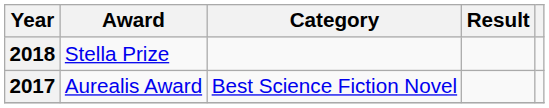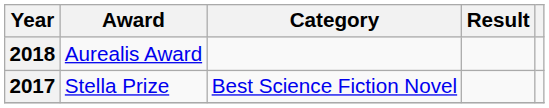2018 | Award: Stella Prize -> Aurealis Award
2017 | Award: Aurealis Award -> Stella Prize
